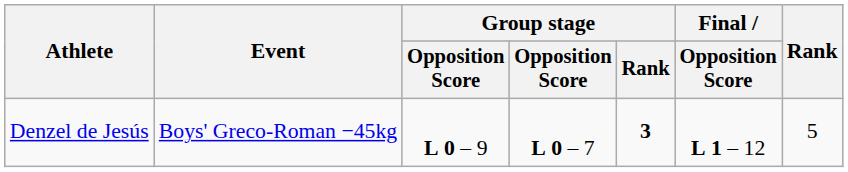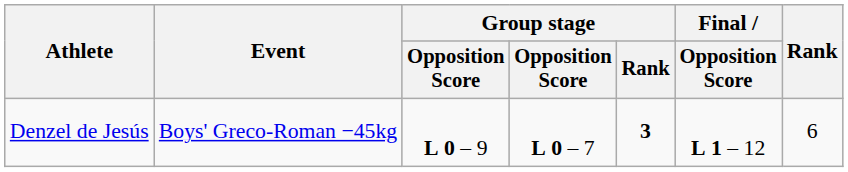Denzel de Jesús | Rank: 5 -> 6
